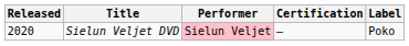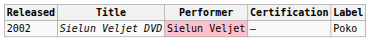Sielun Veljet DVD | Released: 2020 -> 2002
